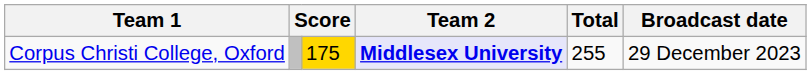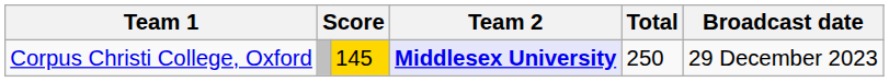Corpus Christi College, Oxford | column 3: 175 -> 145
Corpus Christi College, Oxford | Total: 255 -> 250
